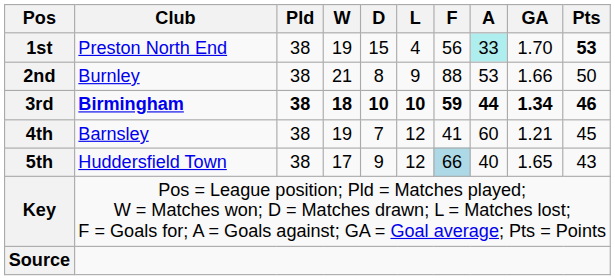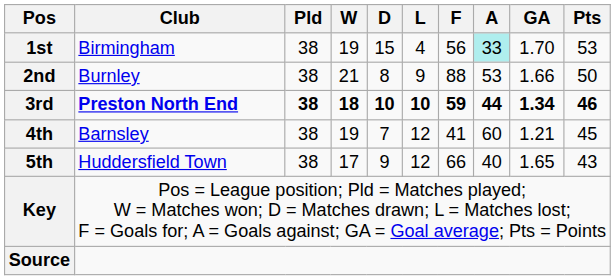1st | Club: Preston North End -> Birmingham
1st | Pts: bold -> normal
3rd | Club: Birmingham -> Preston North End
5th | F: lightblue background -> no background
